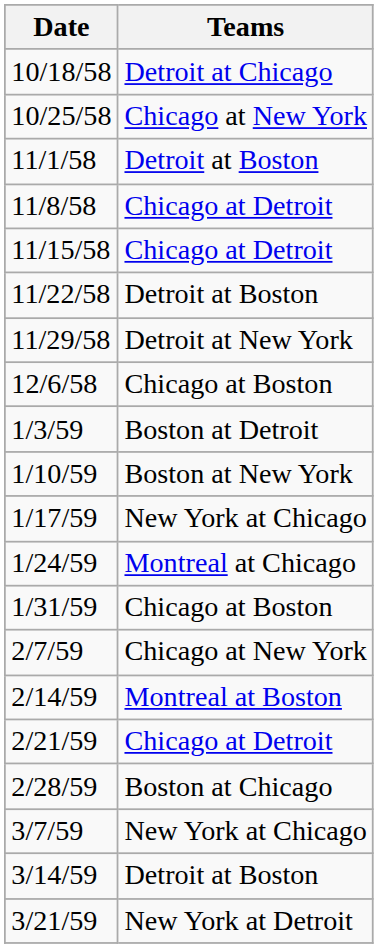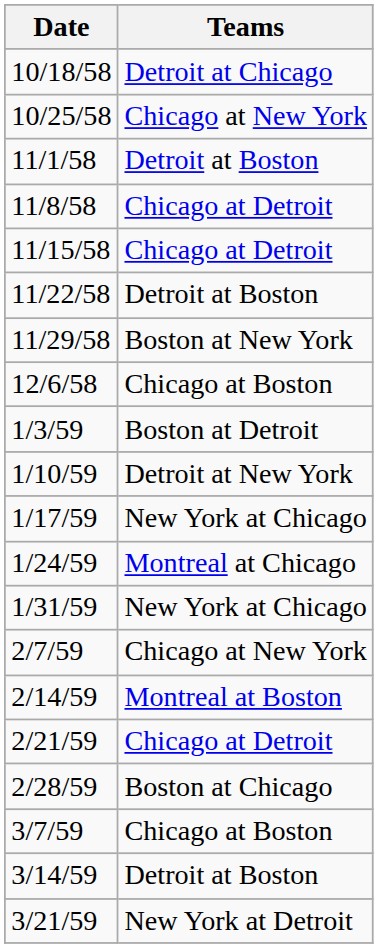11/29/58 | Teams: Detroit at New York -> Boston at New York
1/10/59 | Teams: Boston at New York -> Detroit at New York
1/31/59 | Teams: Chicago at Boston -> New York at Chicago
3/7/59 | Teams: New York at Chicago -> Chicago at Boston
